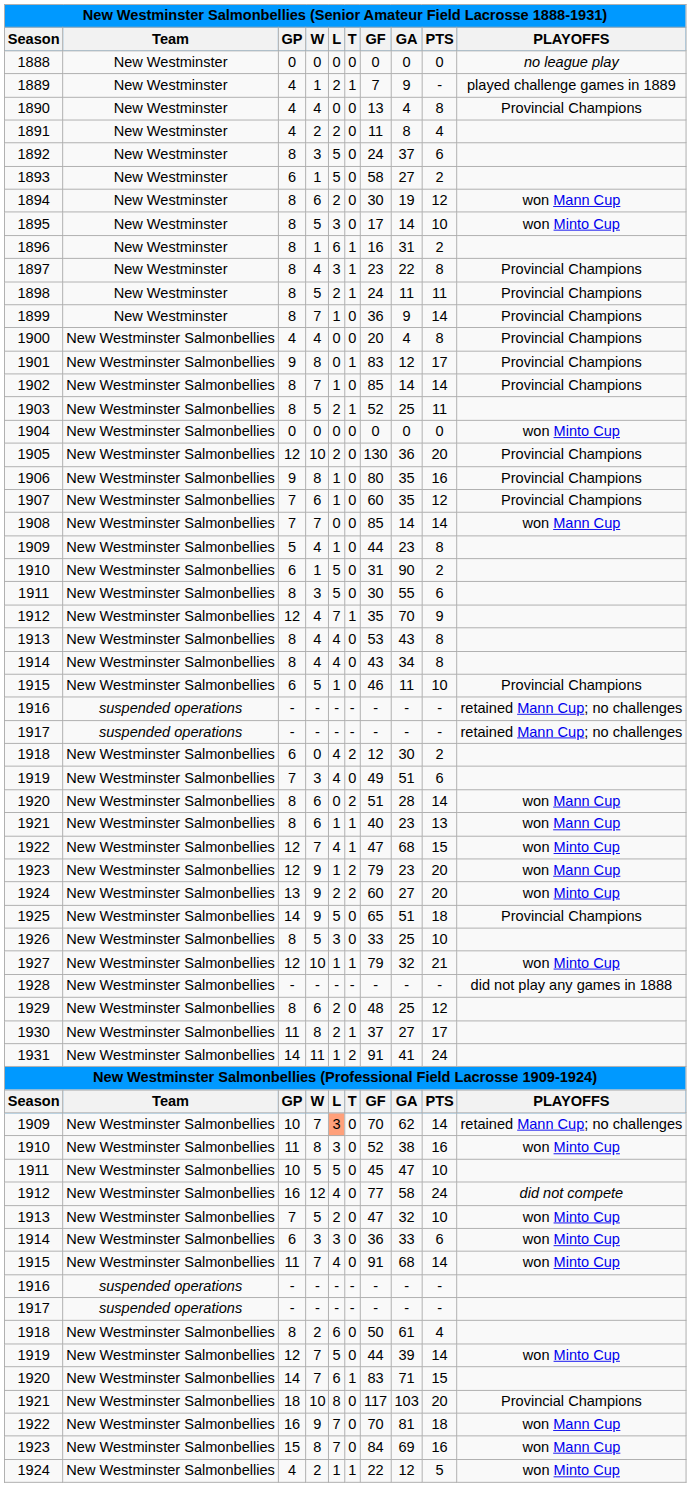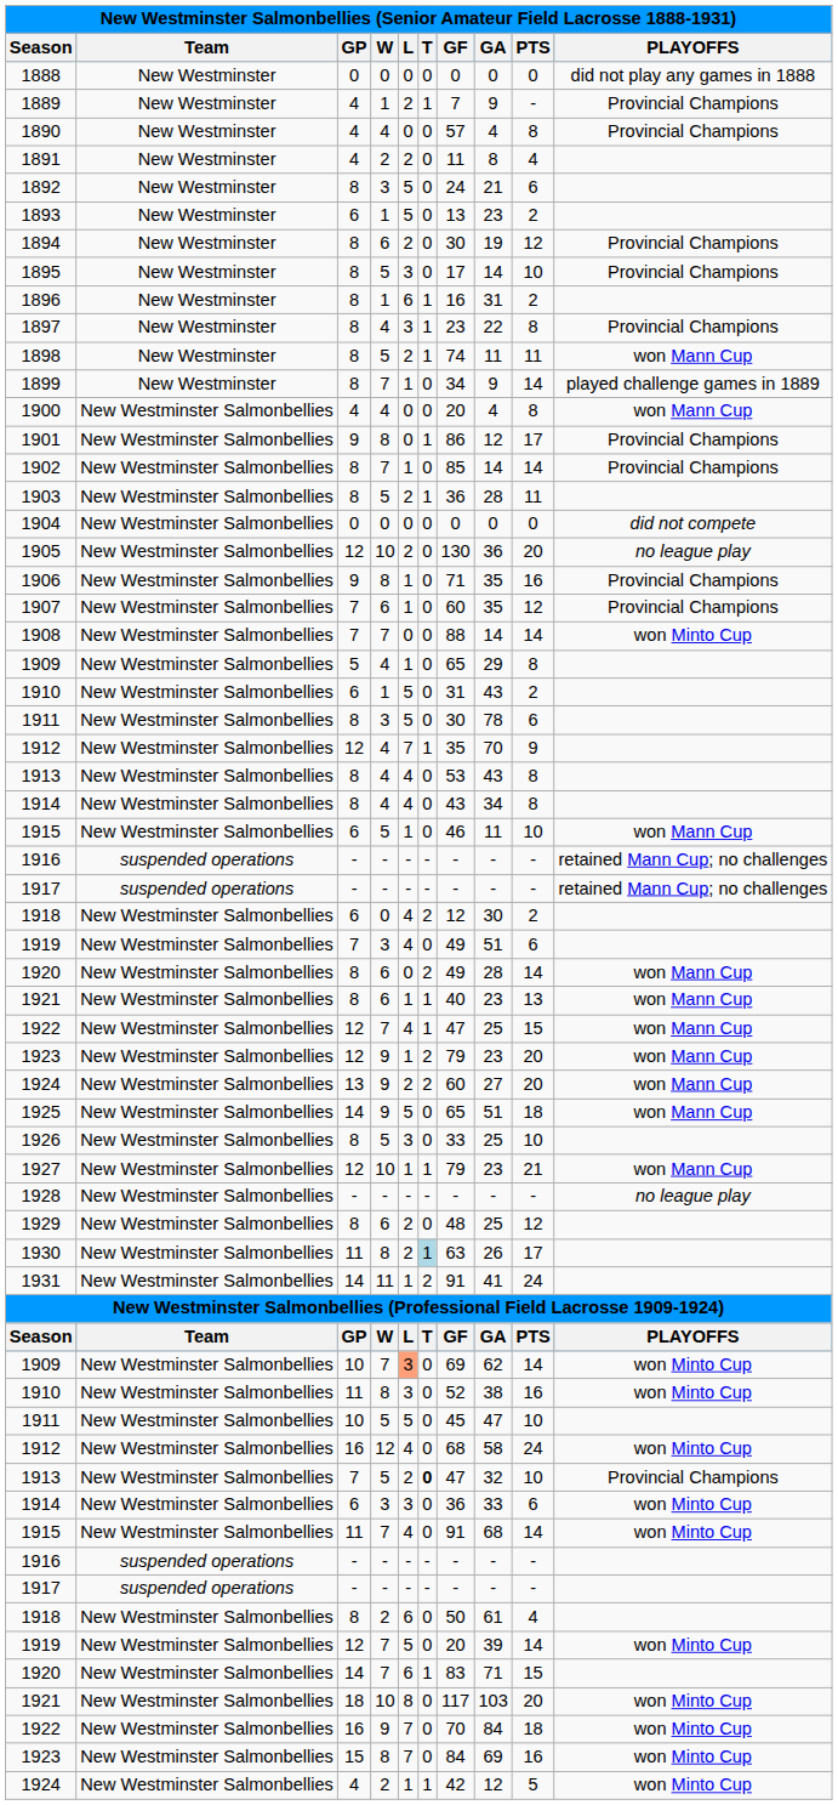1888 | PLAYOFFS: no league play -> did not play any games in 1888
1889 | PLAYOFFS: played challenge games in 1889 -> Provincial Champions
1890 | GF: 13 -> 57
1892 | GA: 37 -> 21
1893 | GF: 58 -> 13
1893 | GA: 27 -> 23
1894 | PLAYOFFS: won Mann Cup -> Provincial Champions
1895 | PLAYOFFS: won Minto Cup -> Provincial Champions
1898 | GF: 24 -> 74
1898 | PLAYOFFS: Provincial Champions -> won Mann Cup
1899 | GF: 36 -> 34
1899 | PLAYOFFS: Provincial Champions -> played challenge games in 1889
1900 | PLAYOFFS: Provincial Champions -> won Mann Cup
1901 | GF: 83 -> 86
1903 | GF: 52 -> 36
1903 | GA: 25 -> 28
1904 | PLAYOFFS: won Minto Cup -> did not compete
1905 | PLAYOFFS: Provincial Champions -> no league play
1906 | GF: 80 -> 71
1908 | GF: 85 -> 88
1908 | PLAYOFFS: won Mann Cup -> won Minto Cup
1909 / 5 | GF: 44 -> 65
1909 / 5 | GA: 23 -> 29
1910 / 6 | GA: 90 -> 43
1911 / 8 | GA: 55 -> 78
1915 / 6 | PLAYOFFS: Provincial Champions -> won Mann Cup
1920 / 8 | GF: 51 -> 49
1922 / 12 | GA: 68 -> 25
1922 / 12 | PLAYOFFS: won Minto Cup -> won Mann Cup
1924 / 13 | PLAYOFFS: won Minto Cup -> won Mann Cup
1925 | PLAYOFFS: Provincial Champions -> won Mann Cup
1927 | GA: 32 -> 23
1927 | PLAYOFFS: won Minto Cup -> won Mann Cup
1928 | PLAYOFFS: did not play any games in 1888 -> no league play
1930 | T: no background -> lightblue background
1930 | GF: 37 -> 63
1930 | GA: 27 -> 26
1909 / 10 | GF: 70 -> 69
1909 / 10 | PLAYOFFS: retained Mann Cup; no challenges -> won Minto Cup
1912 / 16 | GF: 77 -> 68
1912 / 16 | PLAYOFFS: did not compete -> won Minto Cup
1913 / 7 | T: normal -> bold
1913 / 7 | PLAYOFFS: won Minto Cup -> Provincial Champions
1919 / 12 | GF: 44 -> 20
1921 / 18 | PLAYOFFS: Provincial Champions -> won Minto Cup
1922 / 16 | GA: 81 -> 84
1922 / 16 | PLAYOFFS: won Mann Cup -> won Minto Cup
1923 / 15 | PLAYOFFS: won Mann Cup -> won Minto Cup
1924 / 4 | GF: 22 -> 42
